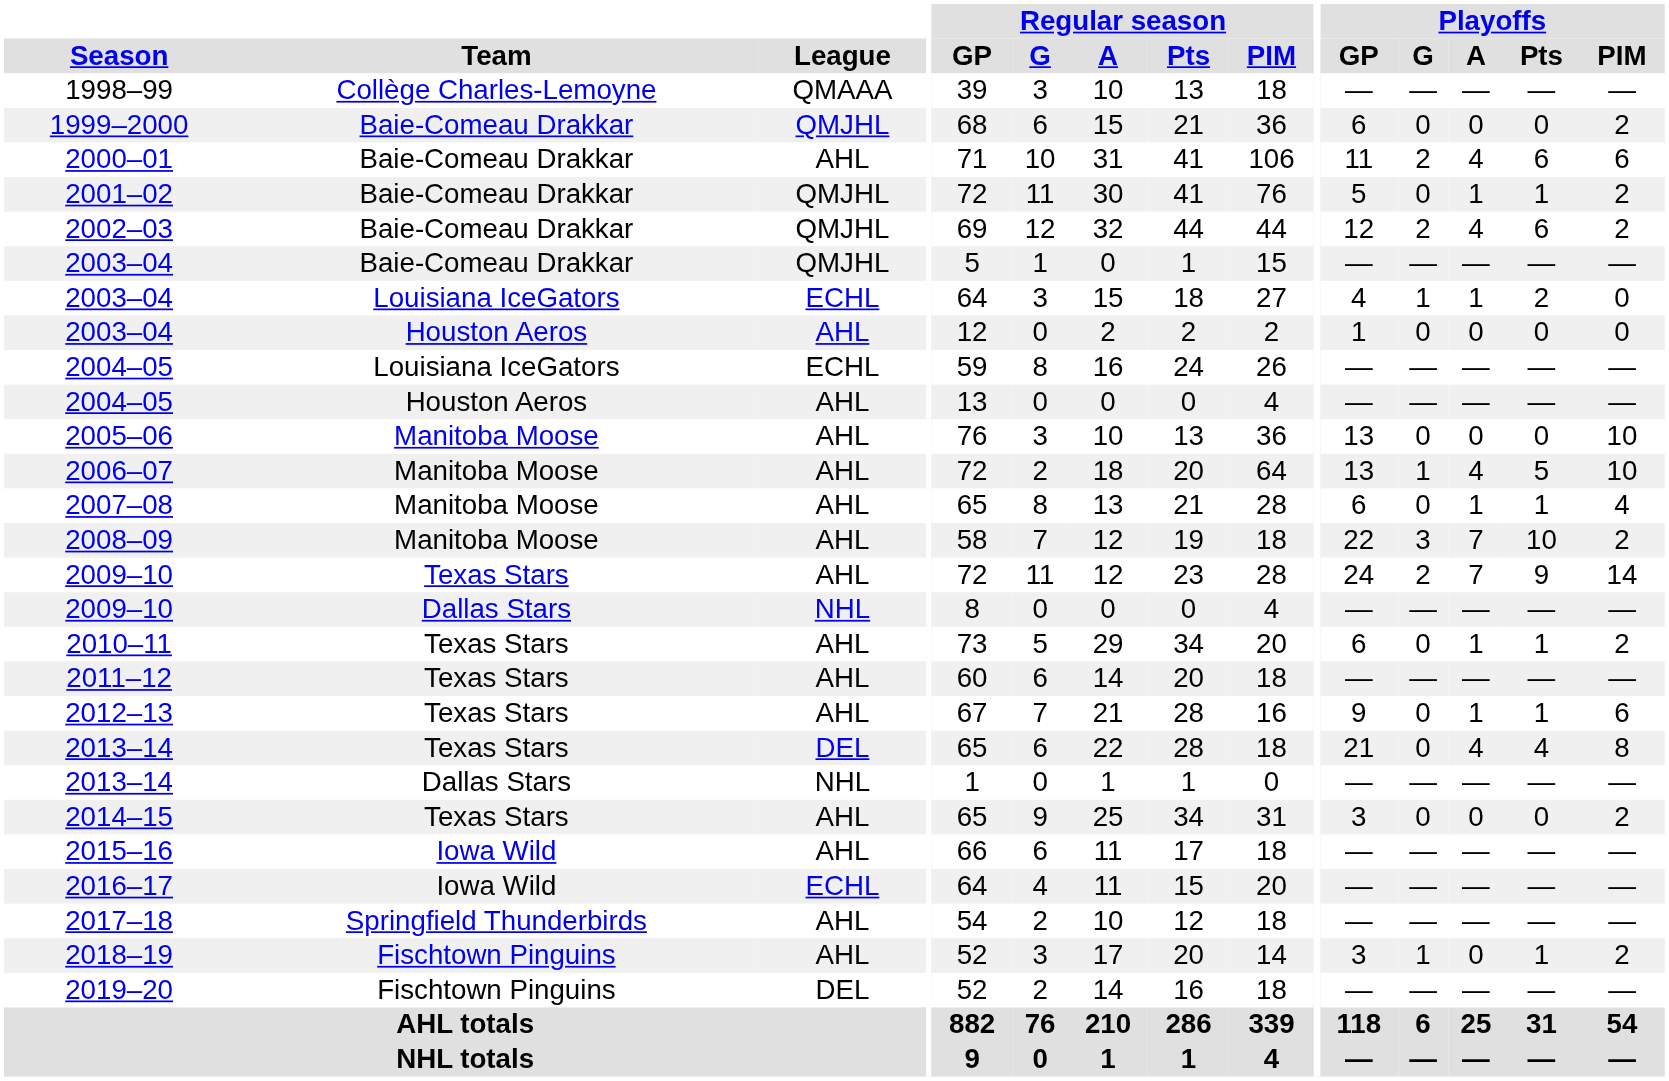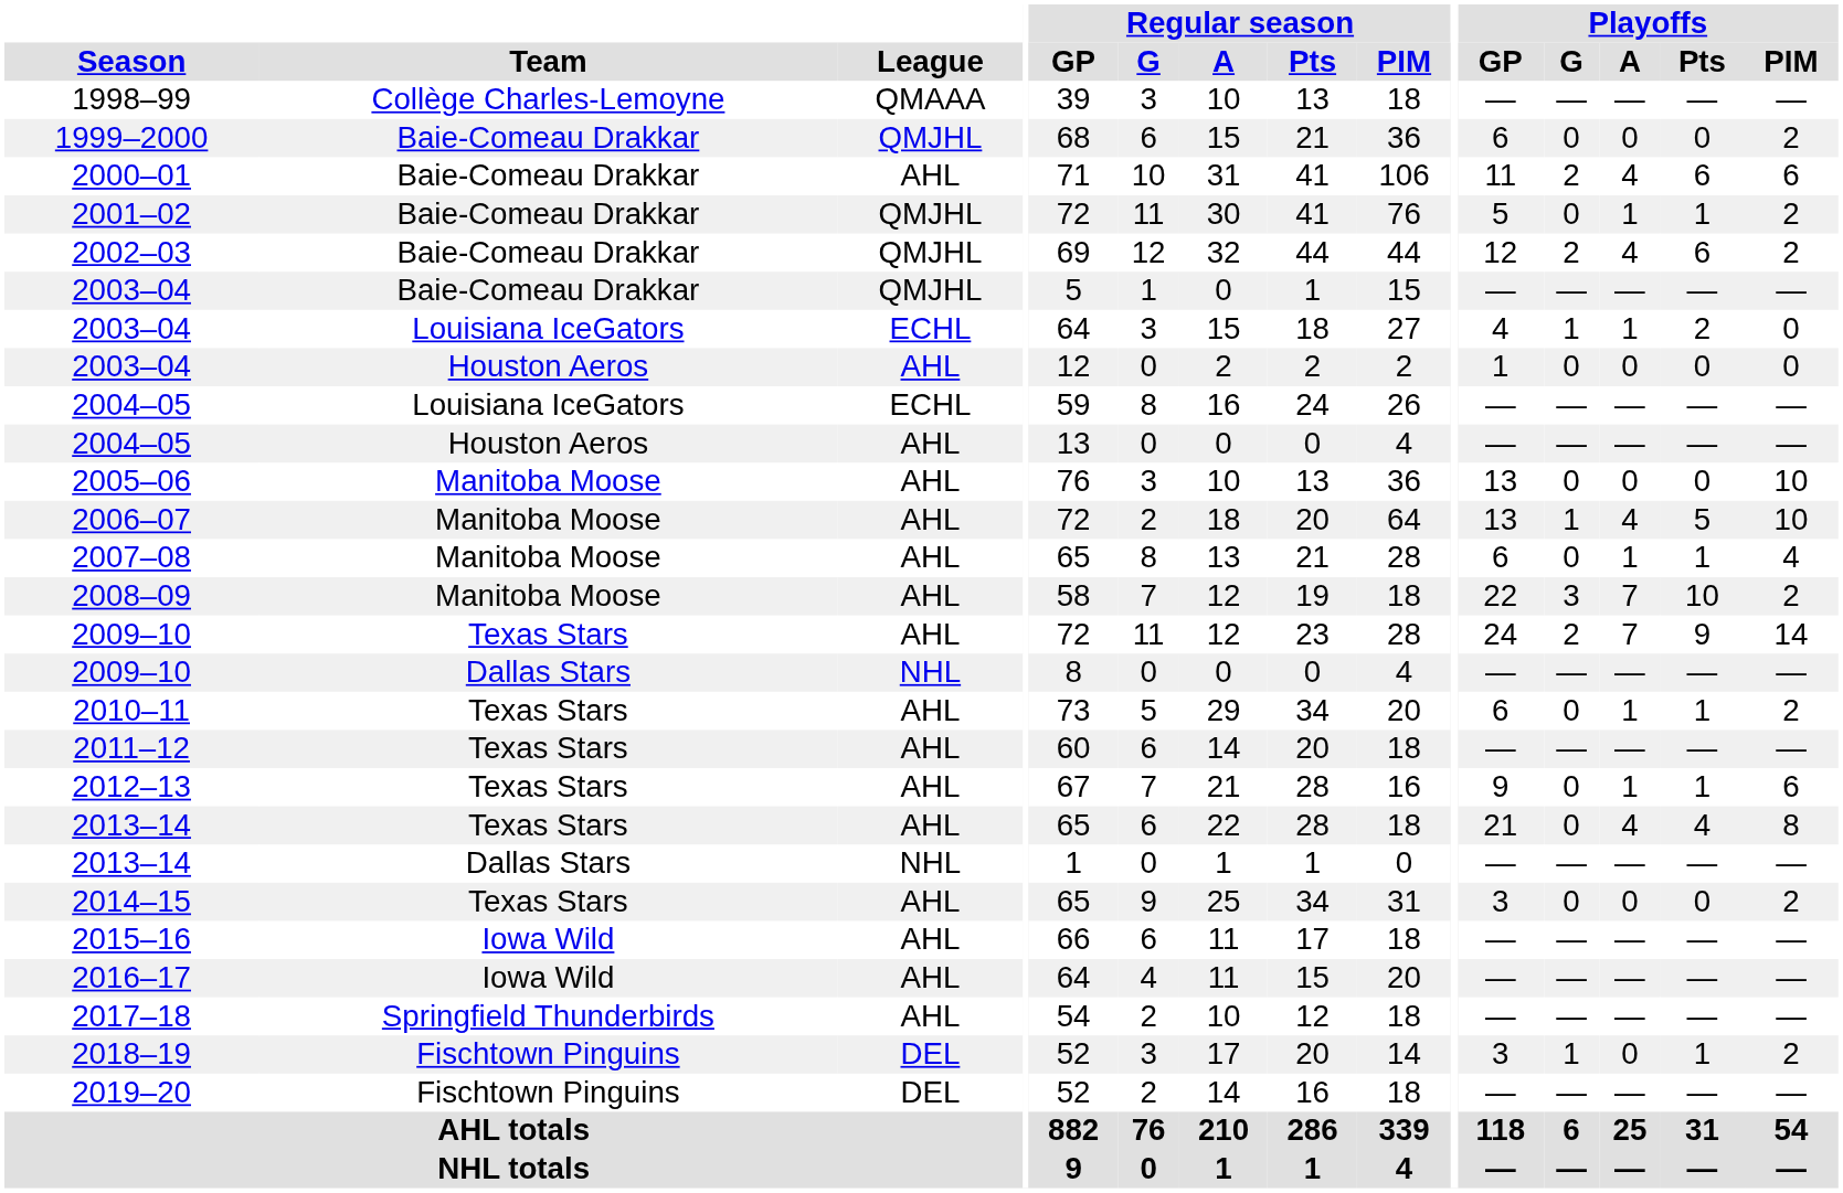2013–14 / Texas Stars | League: DEL -> AHL
2016–17 | League: ECHL -> AHL
2018–19 | League: AHL -> DEL
